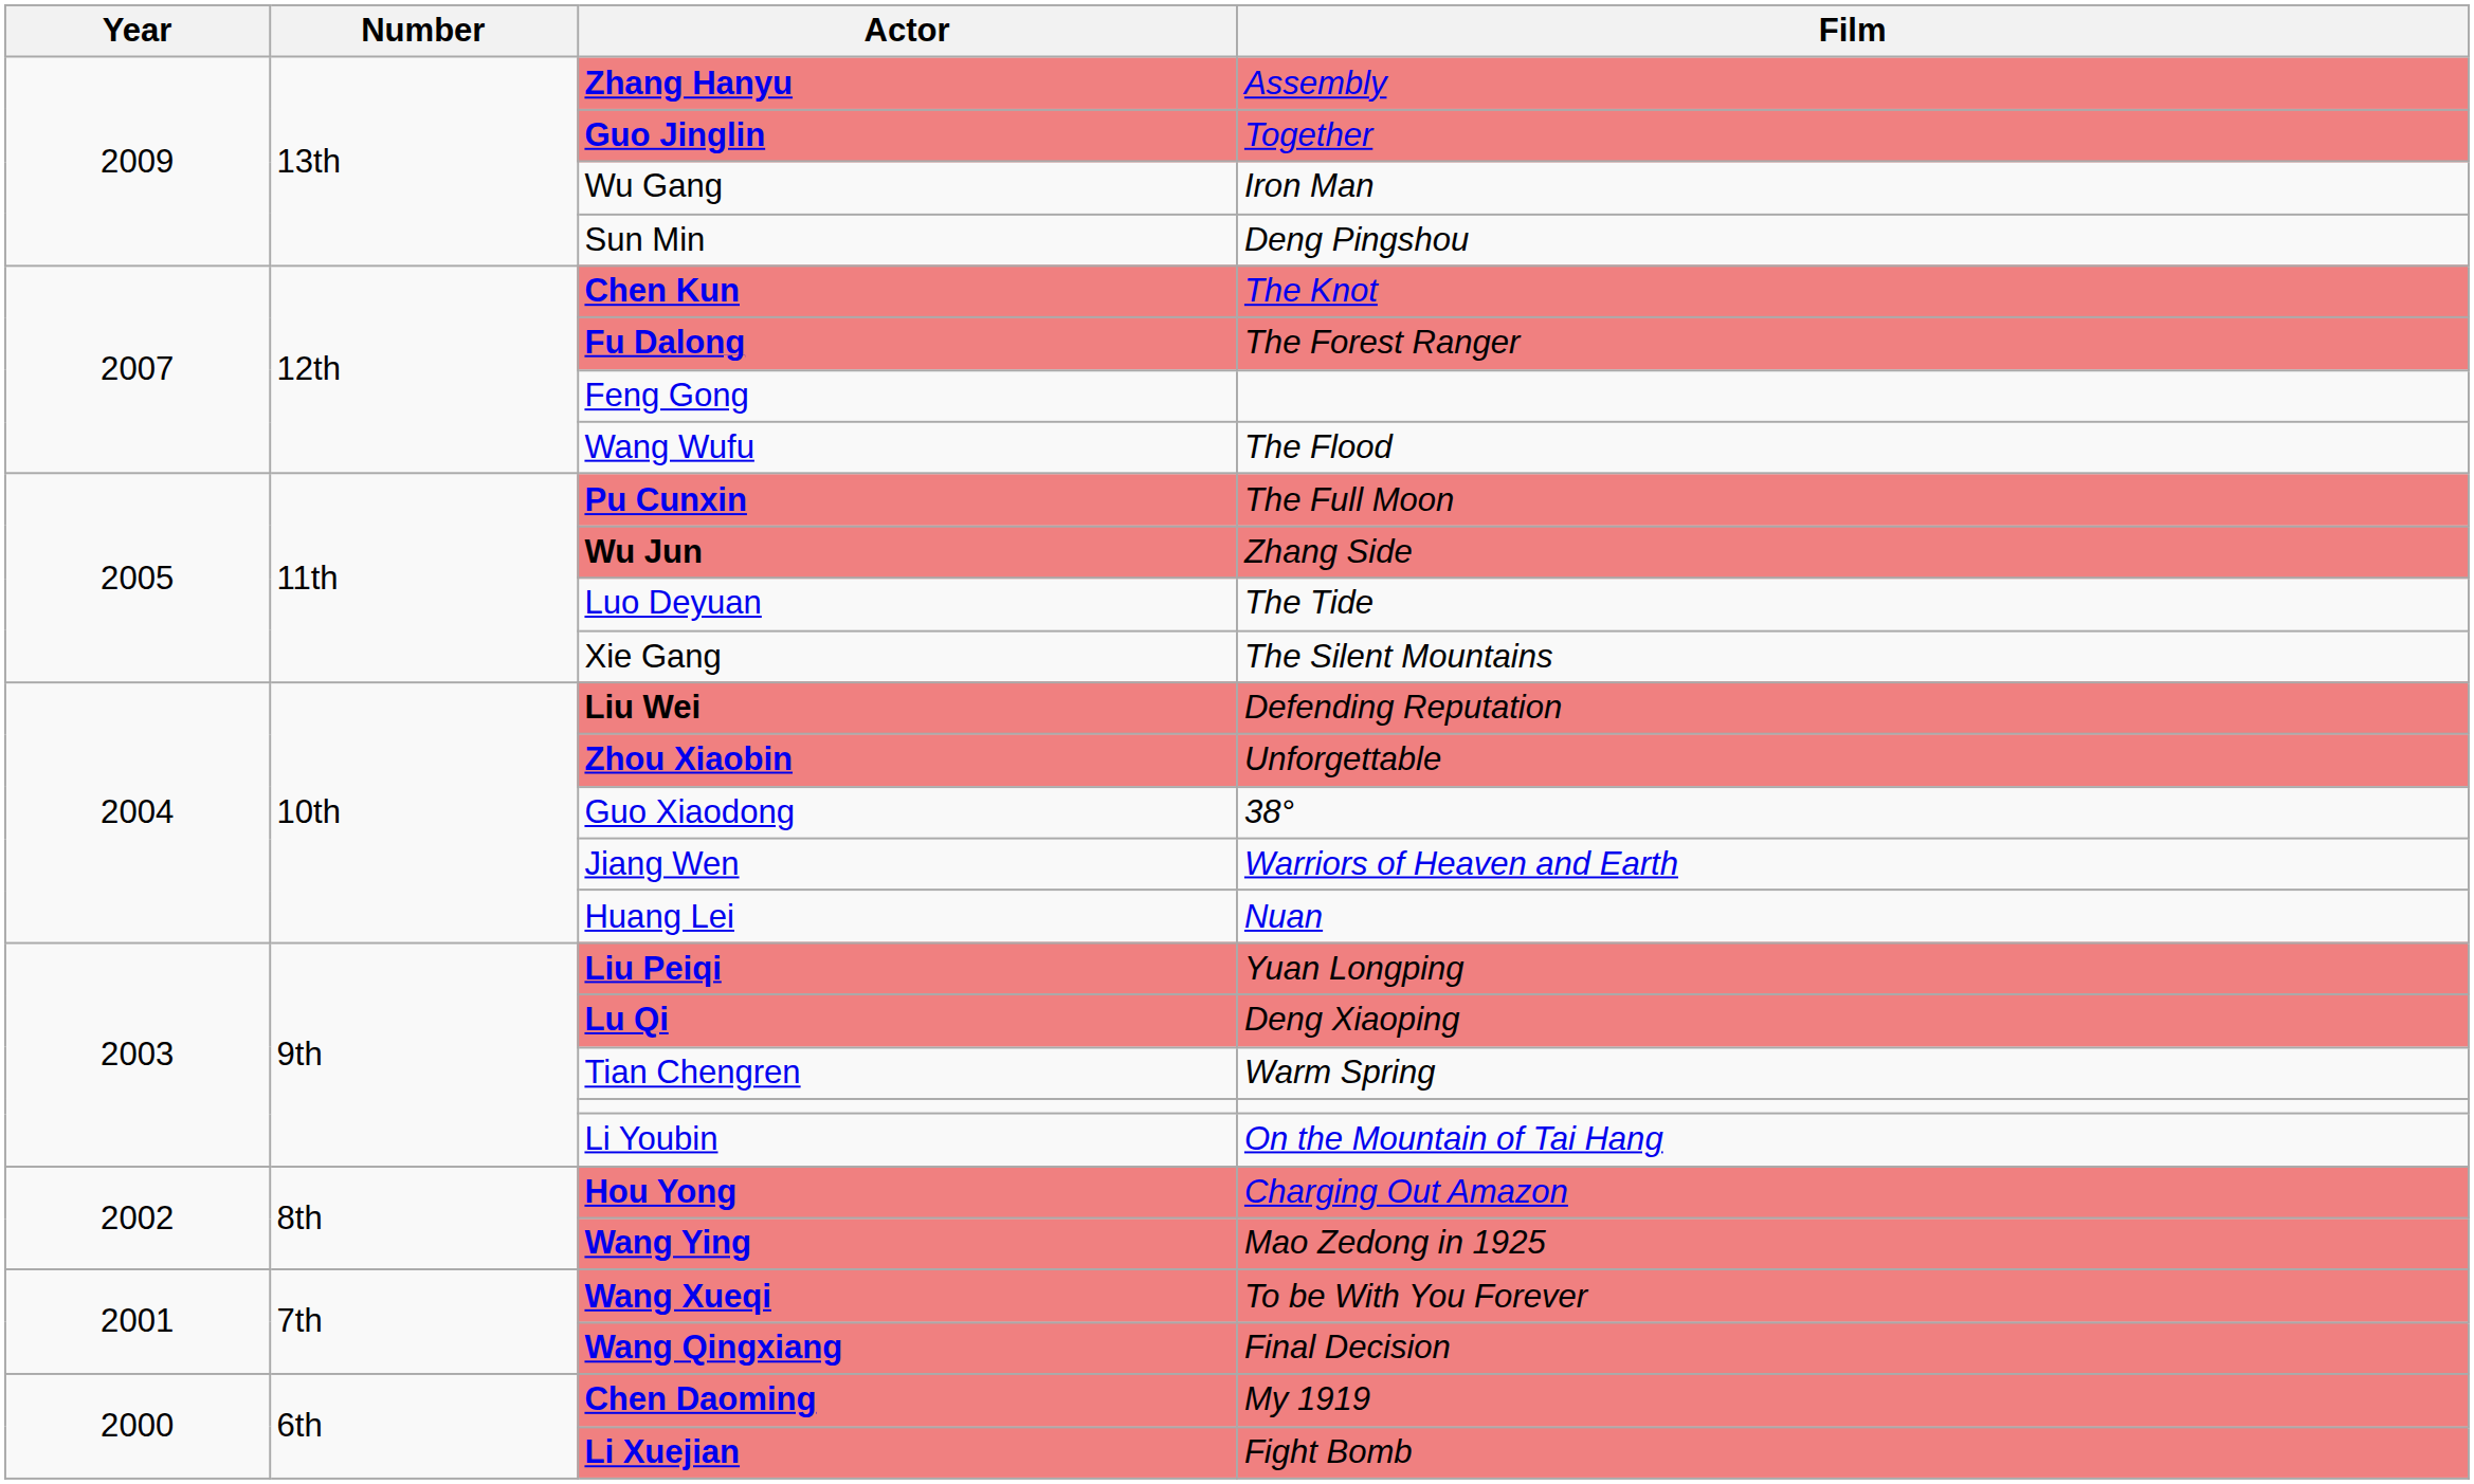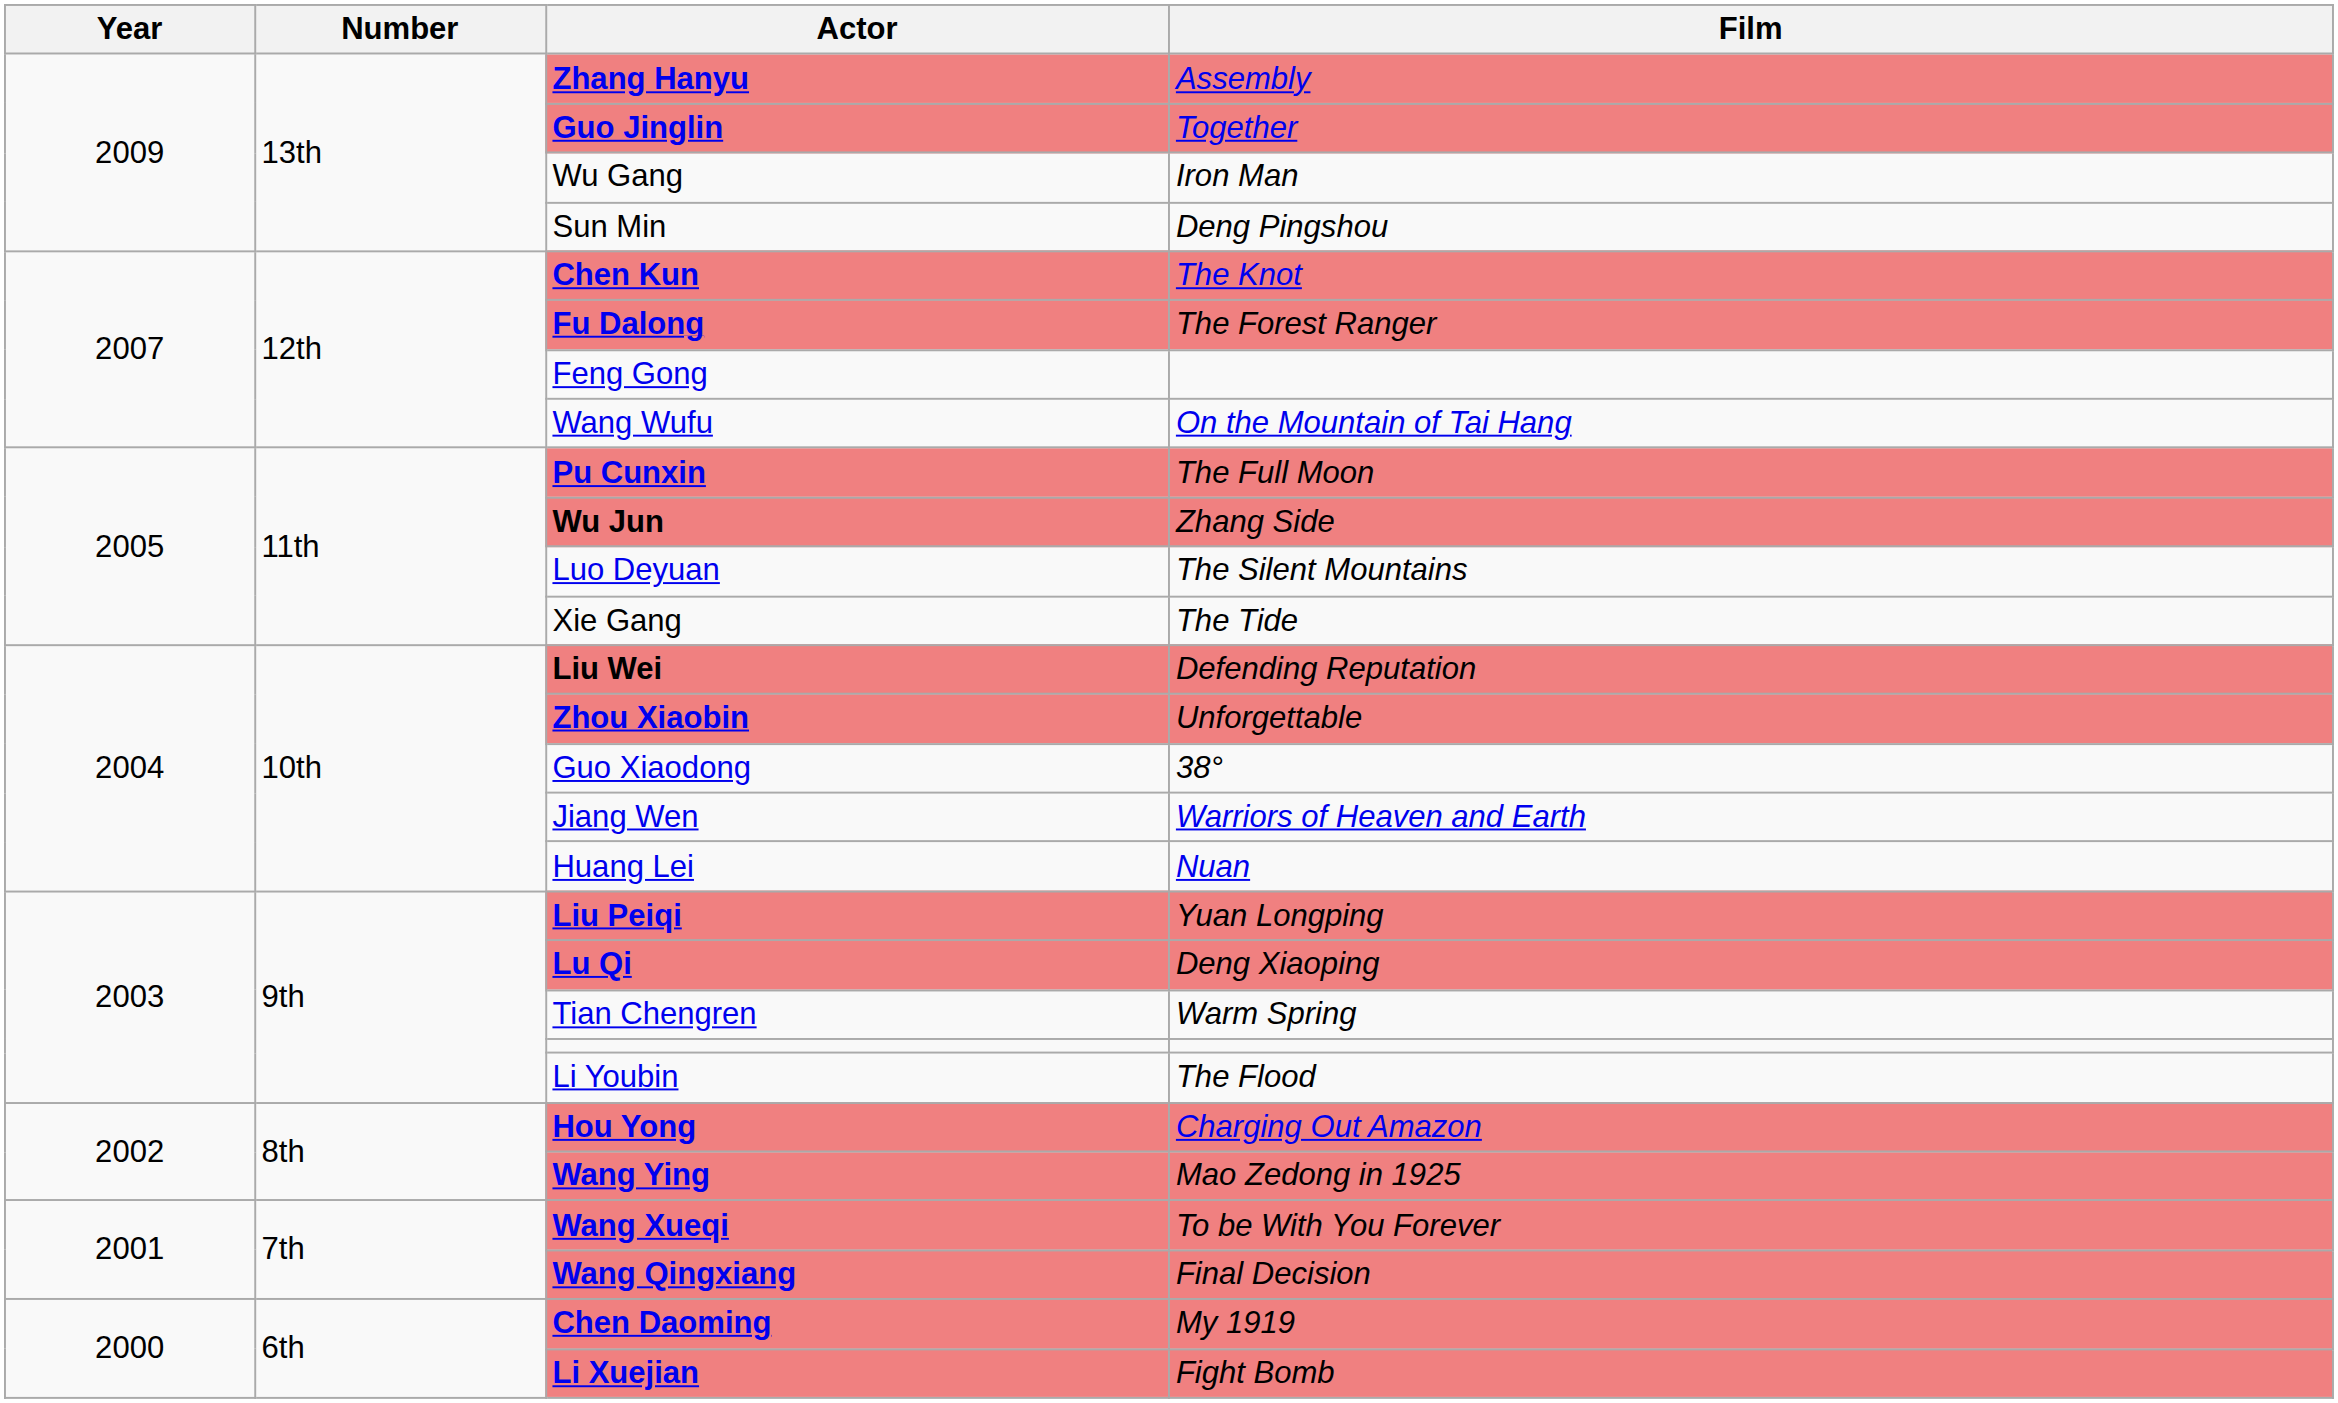Wang Wufu | Film: The Flood -> On the Mountain of Tai Hang
Luo Deyuan | Film: The Tide -> The Silent Mountains
Xie Gang | Film: The Silent Mountains -> The Tide
Li Youbin | Film: On the Mountain of Tai Hang -> The Flood
